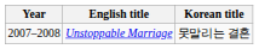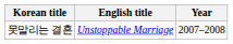columns swapped: Year <-> Korean title
